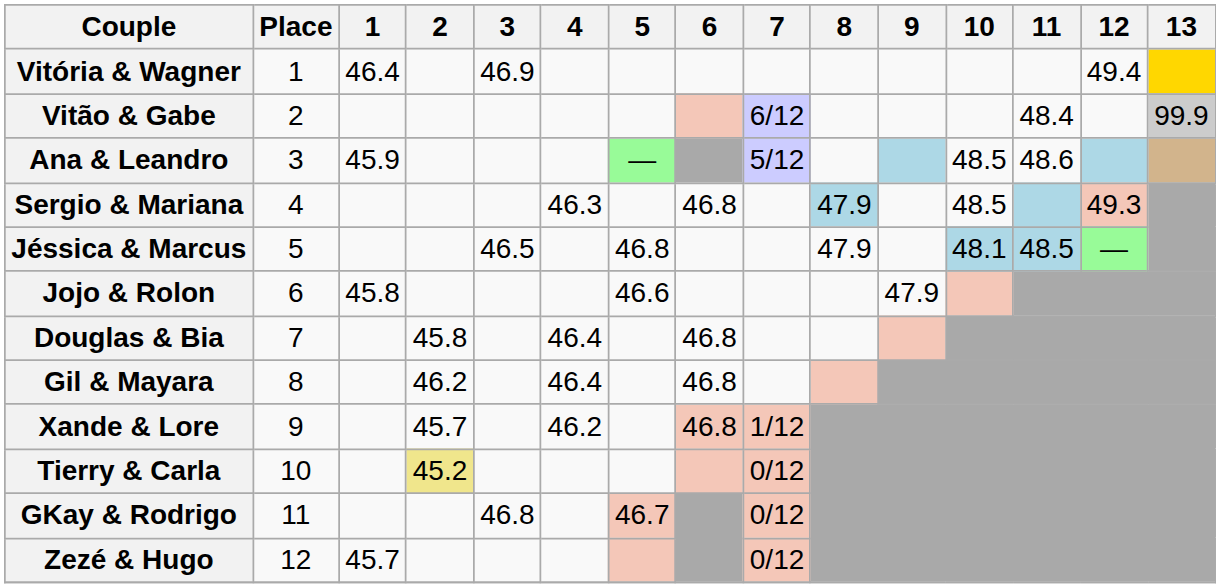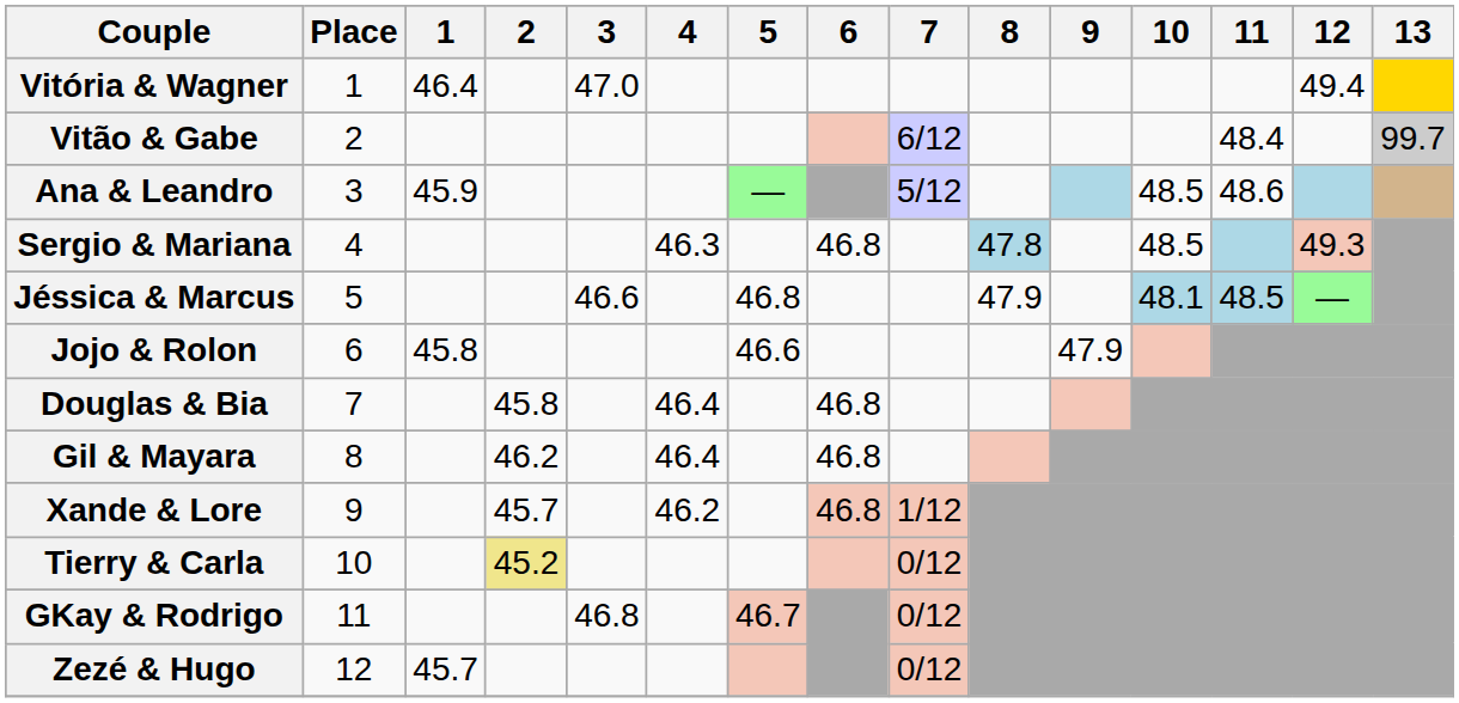Vitória & Wagner | 3: 46.9 -> 47.0
Vitão & Gabe | 13: 99.9 -> 99.7
Sergio & Mariana | 8: 47.9 -> 47.8
Jéssica & Marcus | 3: 46.5 -> 46.6
